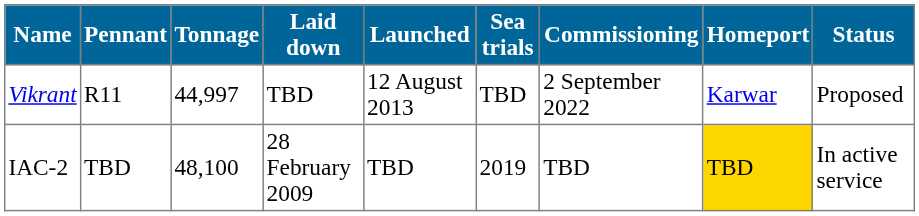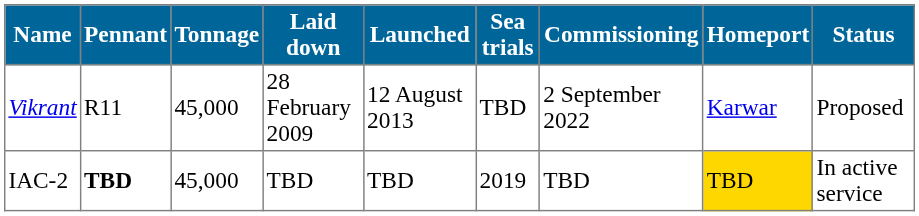Vikrant | Tonnage: 44,997 -> 45,000
Vikrant | Laid down: TBD -> 28 February 2009
IAC-2 | Pennant: normal -> bold
IAC-2 | Tonnage: 48,100 -> 45,000
IAC-2 | Laid down: 28 February 2009 -> TBD
